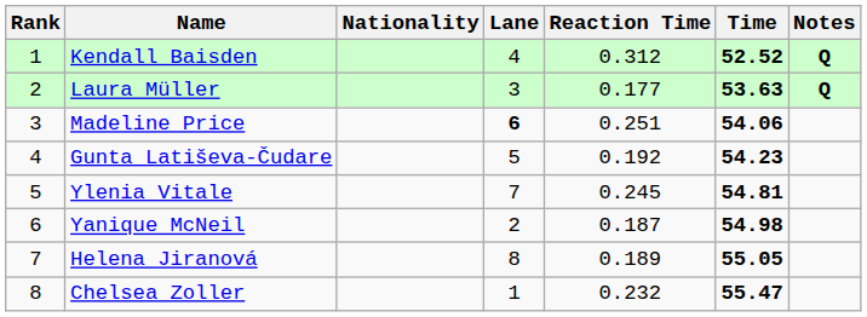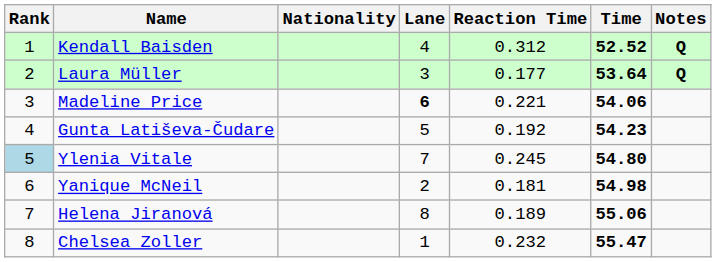Laura Müller | Time: 53.63 -> 53.64
Madeline Price | Reaction Time: 0.251 -> 0.221
Ylenia Vitale | Rank: no background -> lightblue background
Ylenia Vitale | Time: 54.81 -> 54.80
Yanique McNeil | Reaction Time: 0.187 -> 0.181
Helena Jiranová | Time: 55.05 -> 55.06
